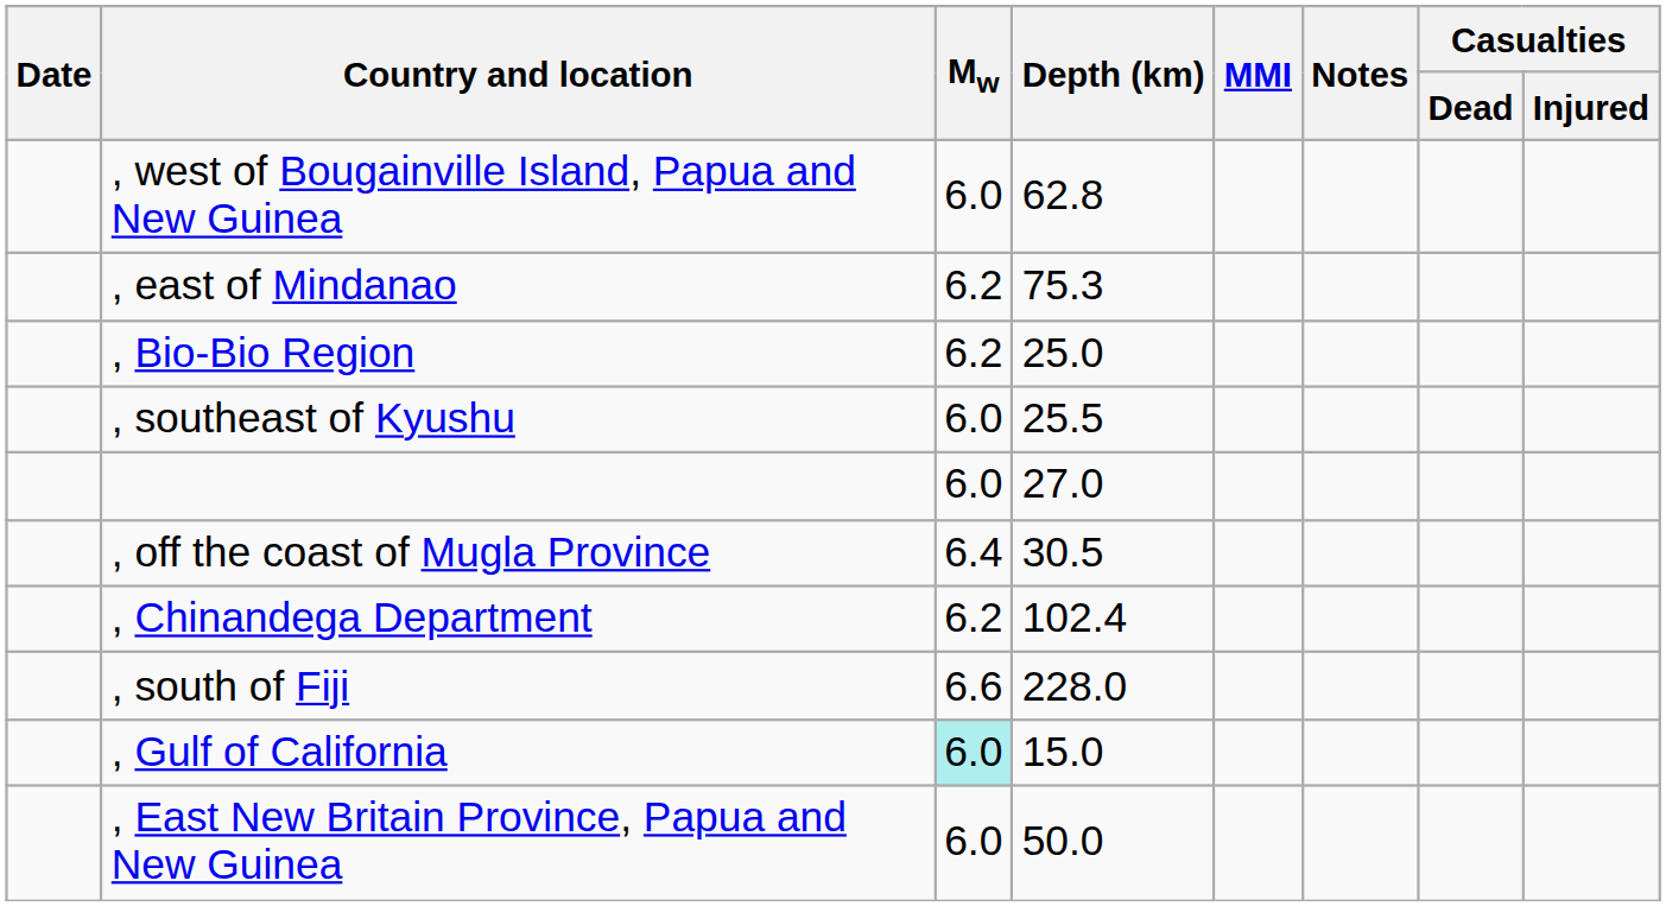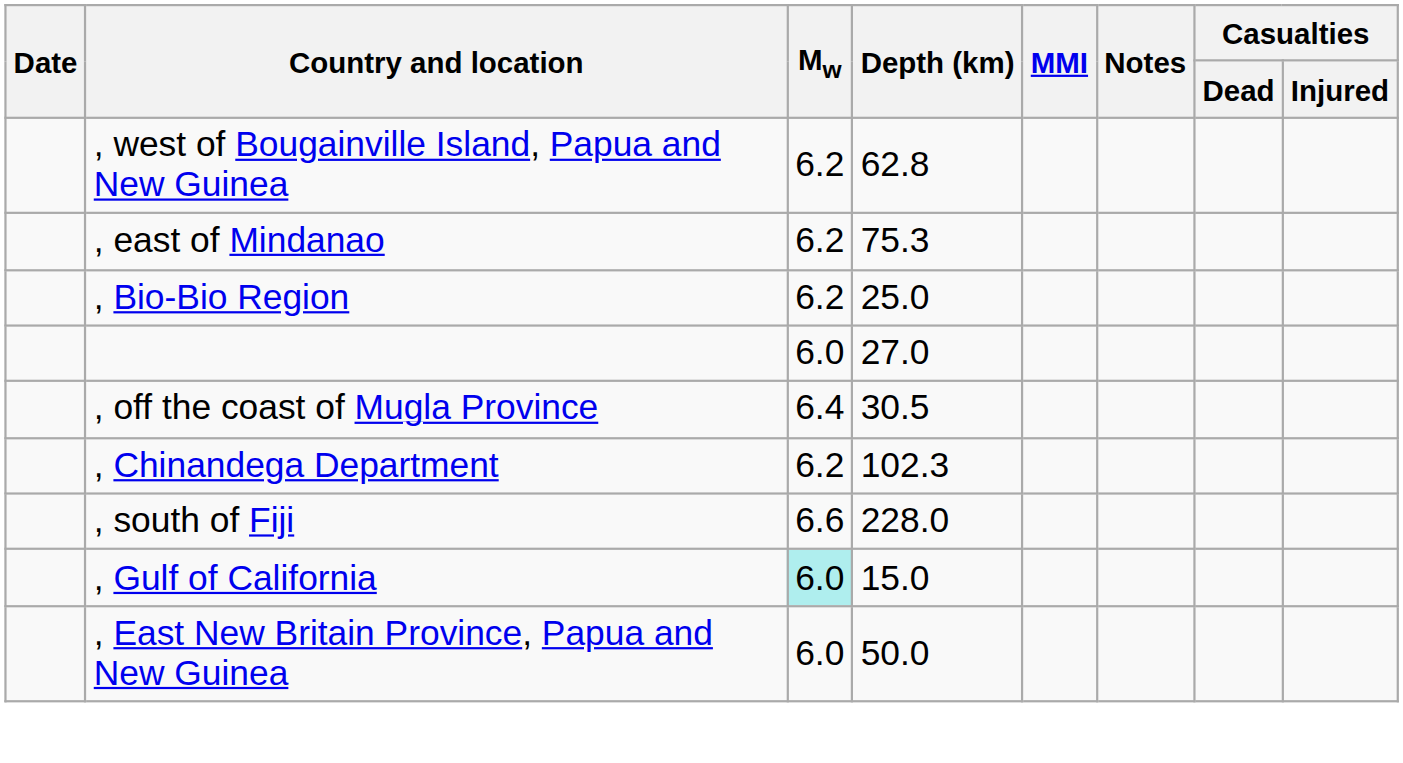, west of Bougainville Island, Papua and New Guinea | Mw: 6.0 -> 6.2
- row: , southeast of Kyushu | 6.0 | 25.5
, Chinandega Department | Depth (km): 102.4 -> 102.3
